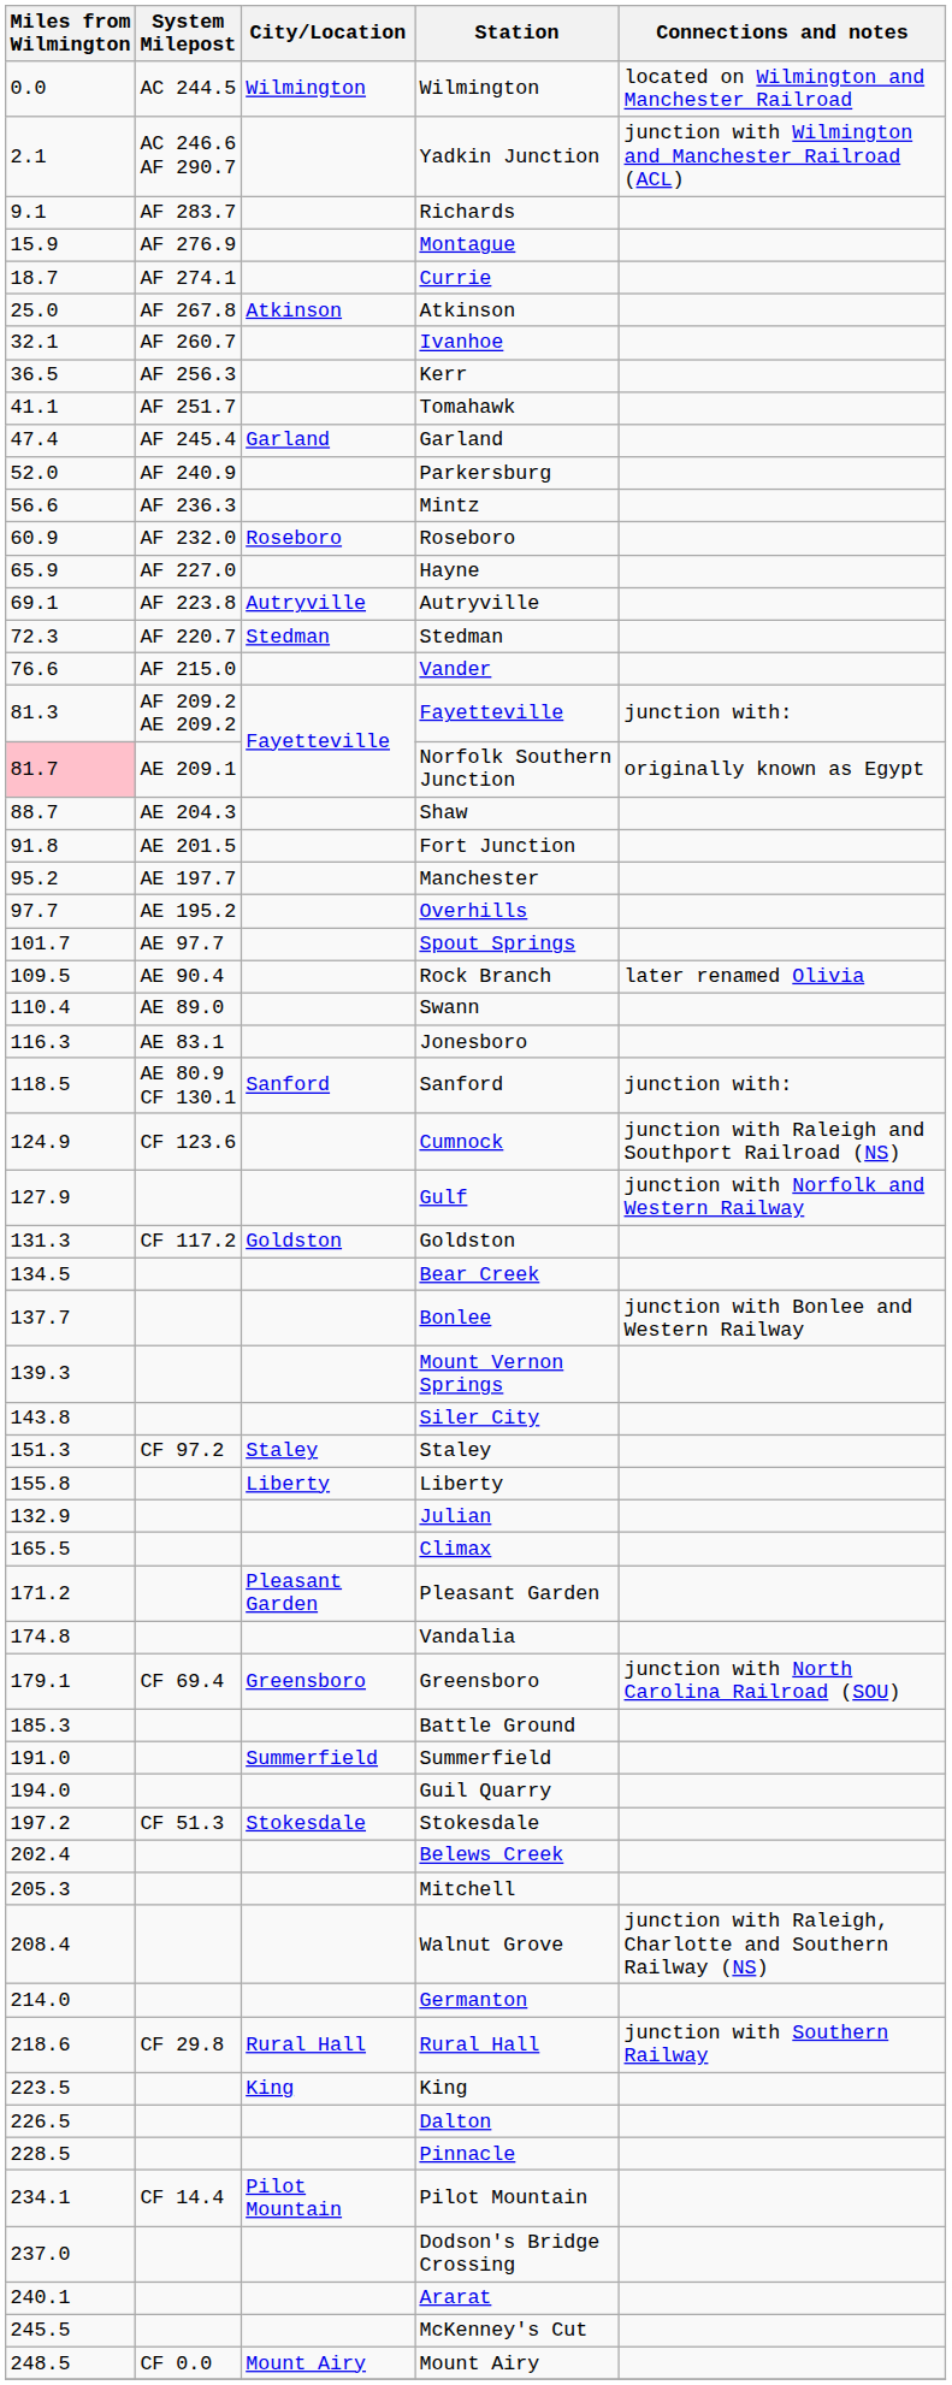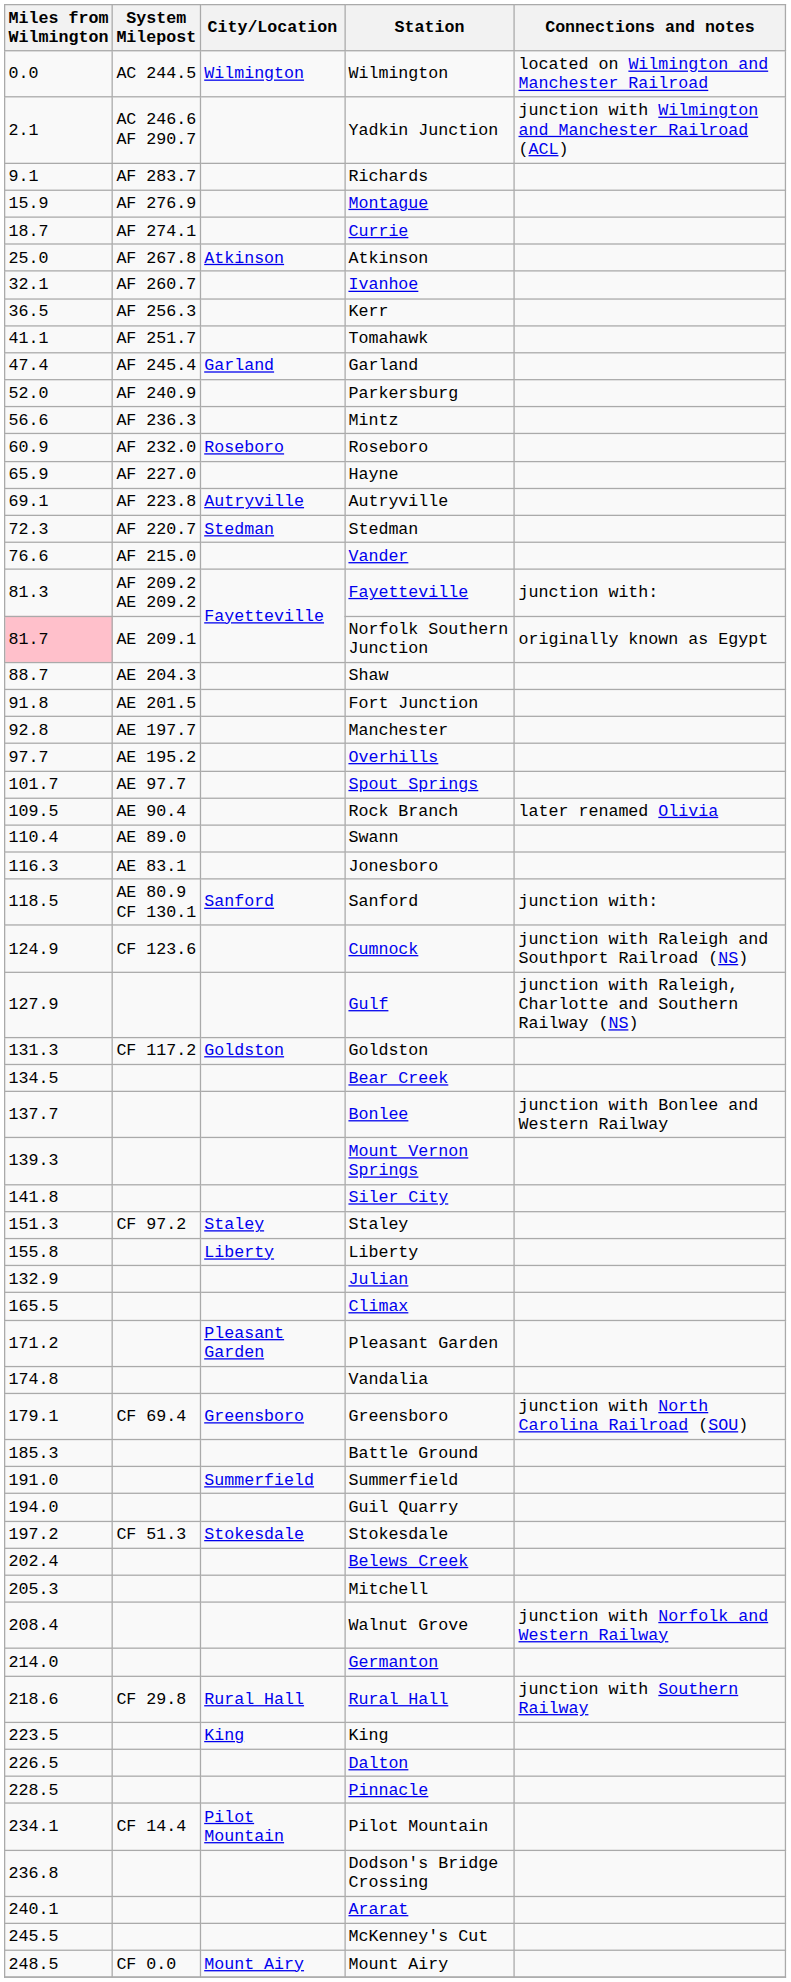Manchester | Miles from Wilmington: 95.2 -> 92.8
Gulf | Connections and notes: junction with Norfolk and Western Railway -> junction with Raleigh, Charlotte and Southern Railway (NS)
Siler City | Miles from Wilmington: 143.8 -> 141.8
Walnut Grove | Connections and notes: junction with Raleigh, Charlotte and Southern Railway (NS) -> junction with Norfolk and Western Railway
Dodson's Bridge Crossing | Miles from Wilmington: 237.0 -> 236.8
